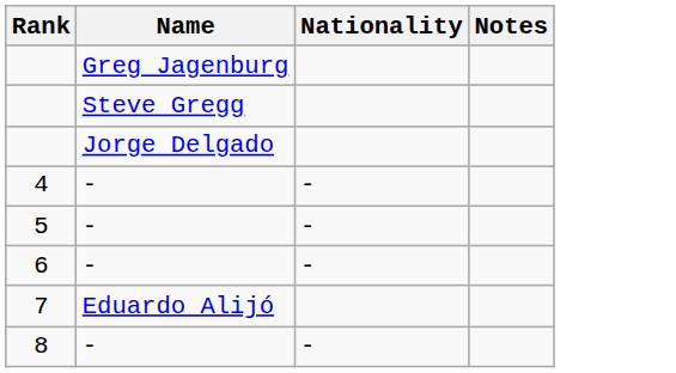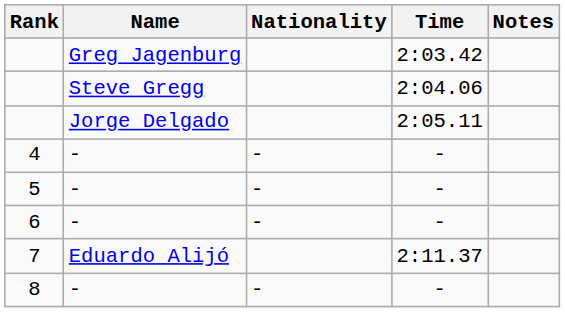+ column: Time | 2:03.42 | 2:04.06 | 2:05.11 | - | - | - | 2:11.37 | -
